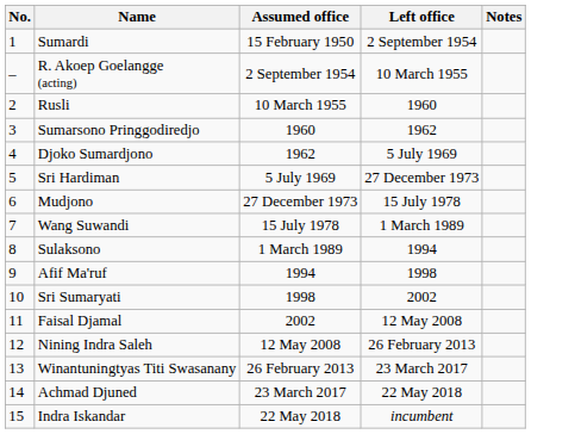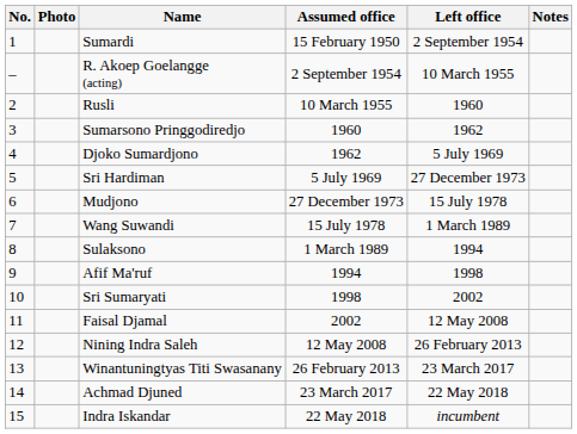+ column: Photo
